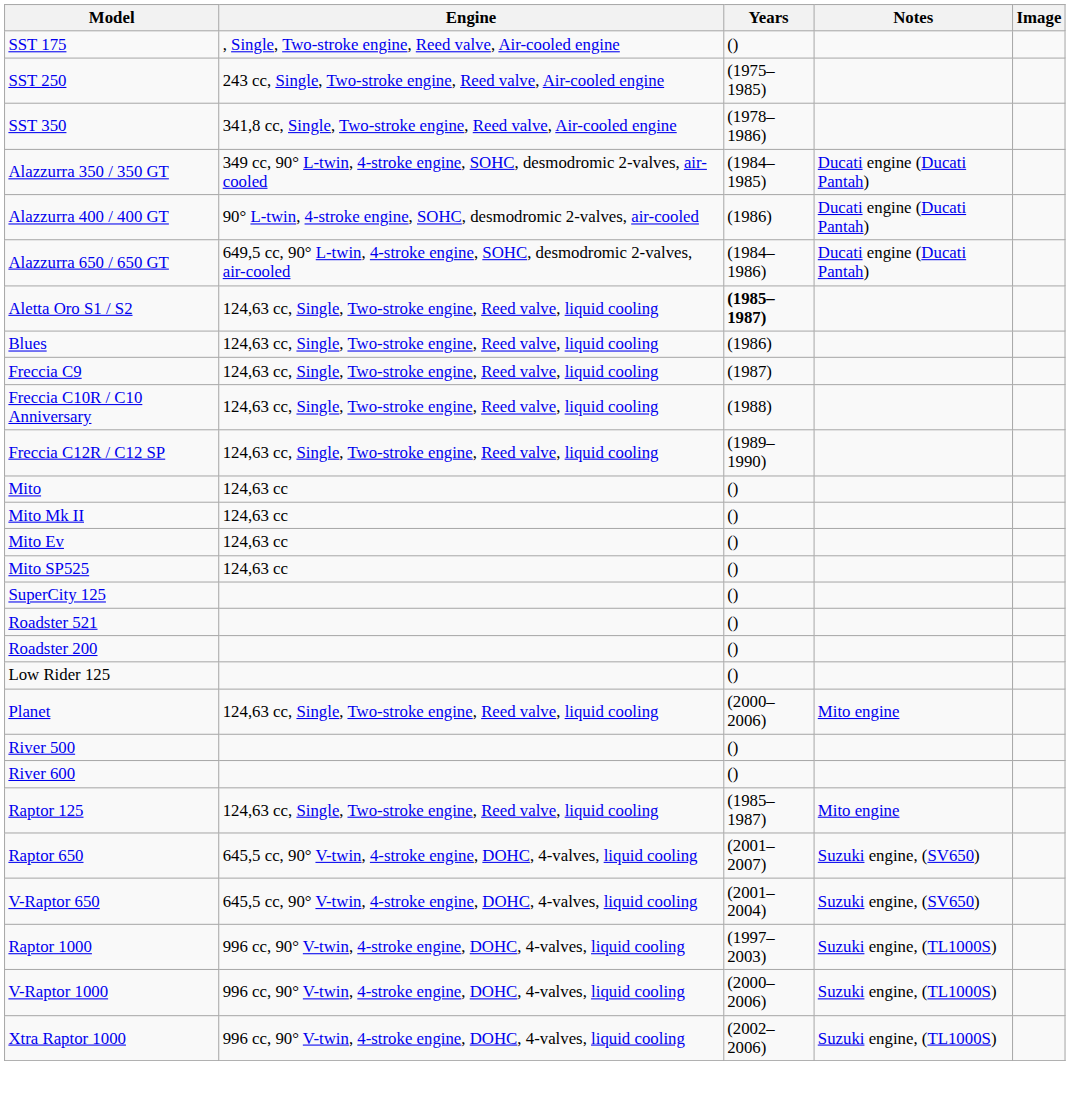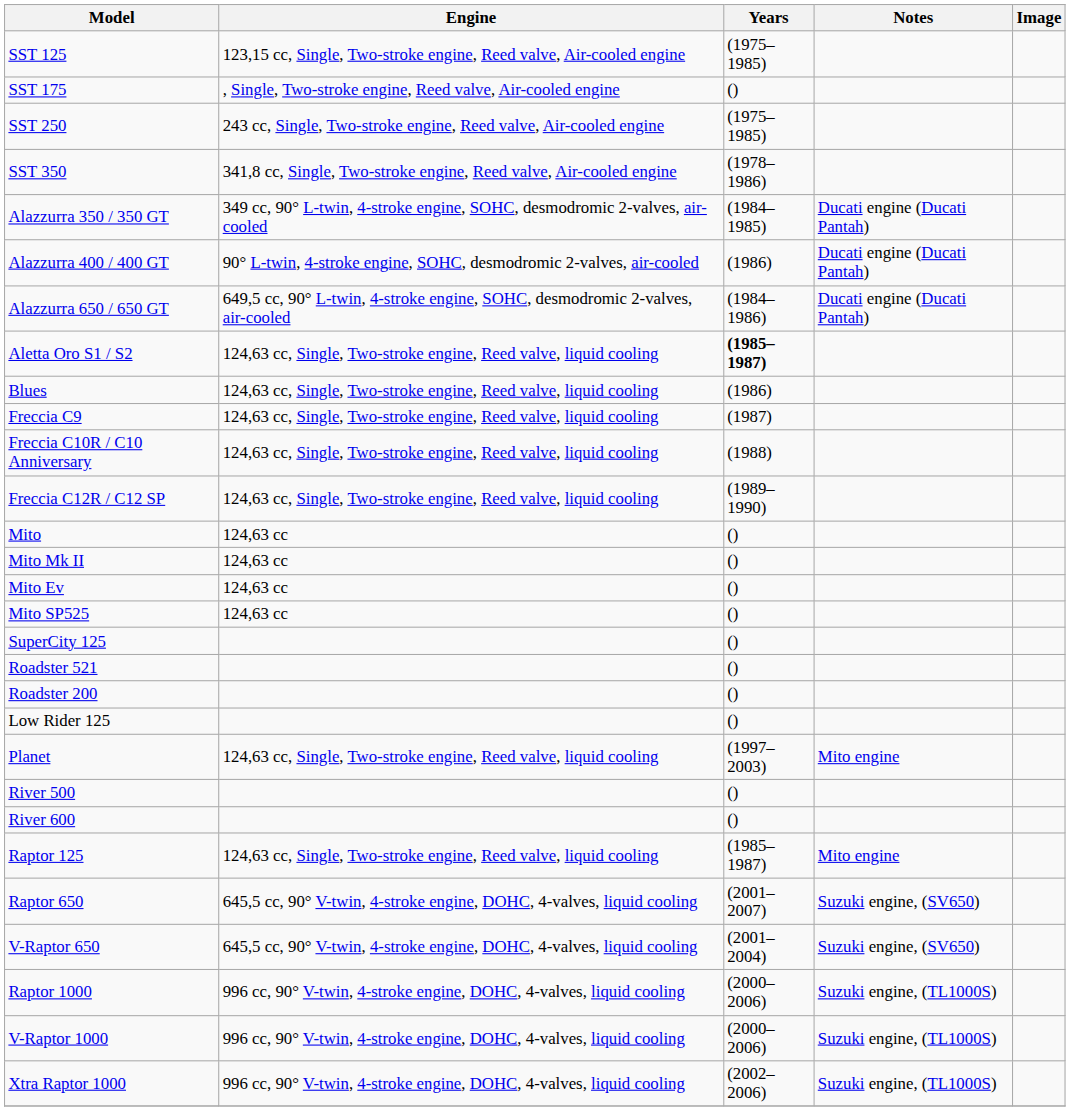+ row: SST 125 | 123,15 cc, Single, Two-stroke engine, Reed valve, Air-cooled engine | (1975–1985)
Planet | Years: (2000–2006) -> (1997–2003)
Raptor 1000 | Years: (1997–2003) -> (2000–2006)
